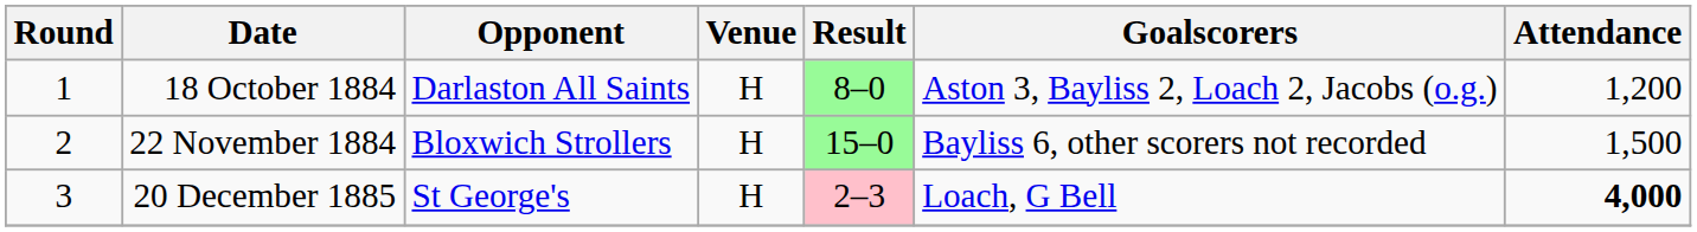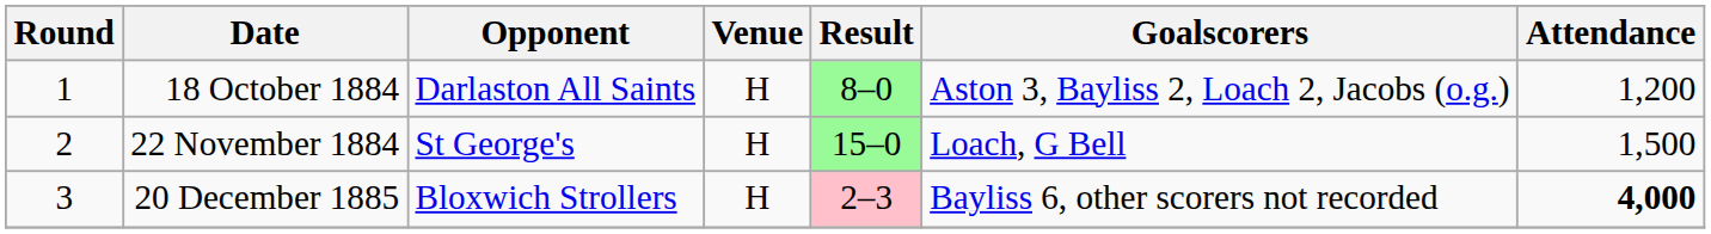22 November 1884 | Opponent: Bloxwich Strollers -> St George's
22 November 1884 | Goalscorers: Bayliss 6, other scorers not recorded -> Loach, G Bell
20 December 1885 | Opponent: St George's -> Bloxwich Strollers
20 December 1885 | Goalscorers: Loach, G Bell -> Bayliss 6, other scorers not recorded
